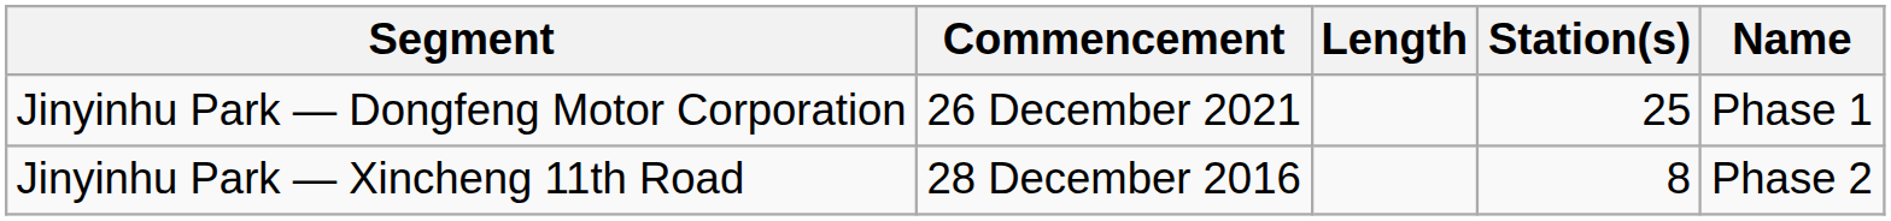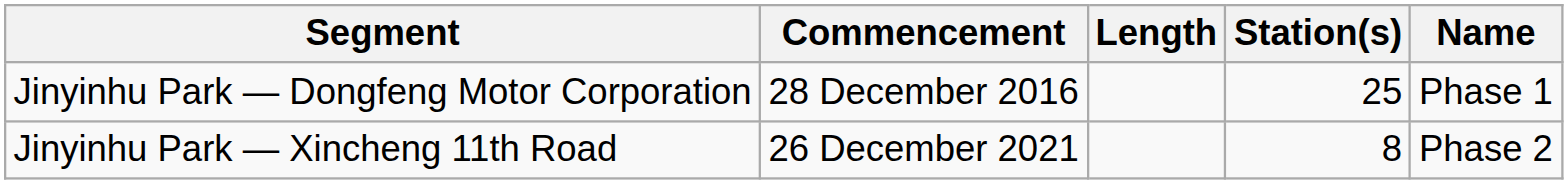Jinyinhu Park — Dongfeng Motor Corporation | Commencement: 26 December 2021 -> 28 December 2016
Jinyinhu Park — Xincheng 11th Road | Commencement: 28 December 2016 -> 26 December 2021
